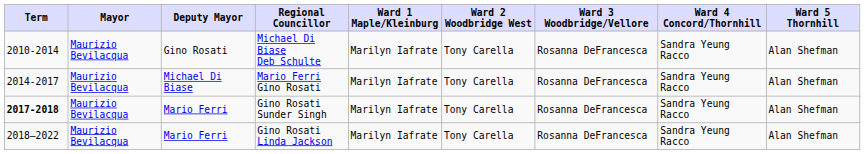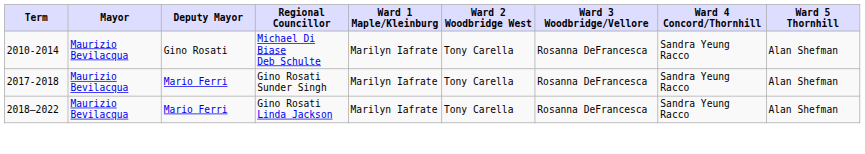- row: 2014-2017 | Maurizio Bevilacqua | Michael Di Biase | Mario Ferri Gino Rosati | Marilyn Iafrate | Tony Carella | Rosanna DeFrancesca | Sandra Yeung Racco | Alan Shefman
Gino Rosati Sunder Singh | Term: bold -> normal
